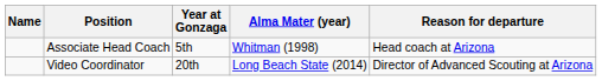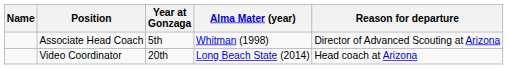Associate Head Coach | Reason for departure: Head coach at Arizona -> Director of Advanced Scouting at Arizona
Video Coordinator | Reason for departure: Director of Advanced Scouting at Arizona -> Head coach at Arizona
